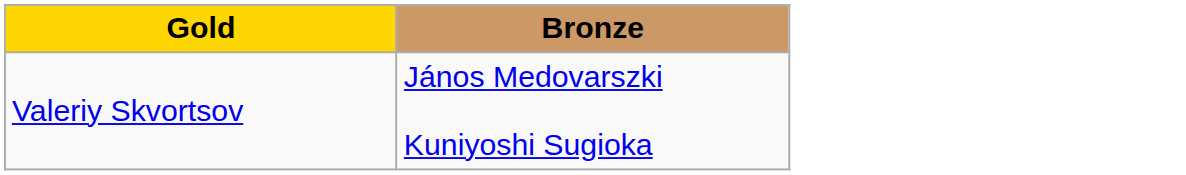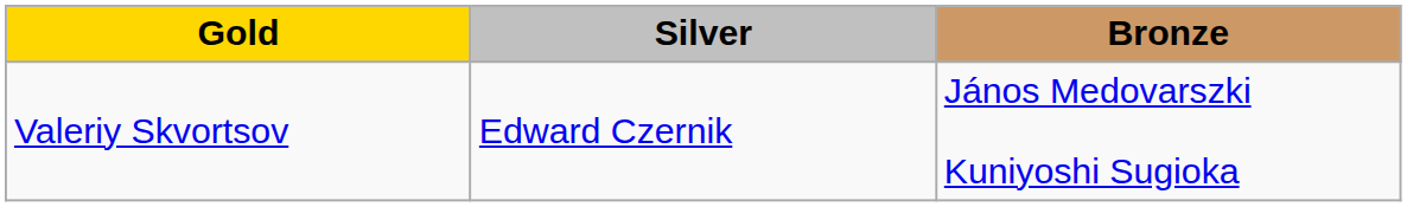+ column: Silver | Edward Czernik
